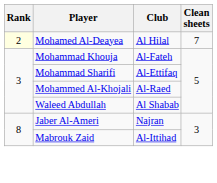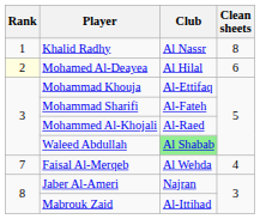+ row: 1 | Khalid Radhy | Al Nassr | 8
Mohamed Al-Deayea | Clean sheets: 7 -> 6
Mohammad Khouja | Club: Al-Fateh -> Al-Ettifaq
Mohammad Sharifi | Club: Al-Ettifaq -> Al-Fateh
Waleed Abdullah | Club: no background -> lightgreen background
+ row: 7 | Faisal Al-Merqeb | Al Wehda | 4
